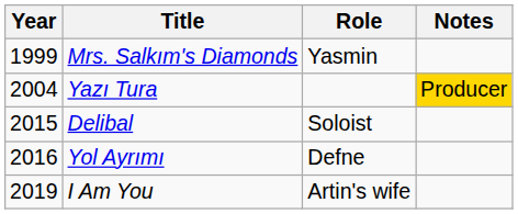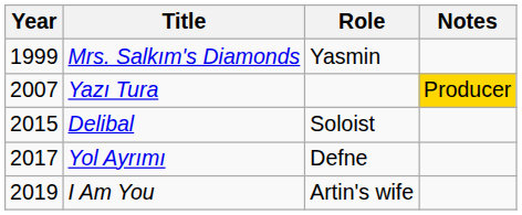Yazı Tura | Year: 2004 -> 2007
Yol Ayrımı | Year: 2016 -> 2017
